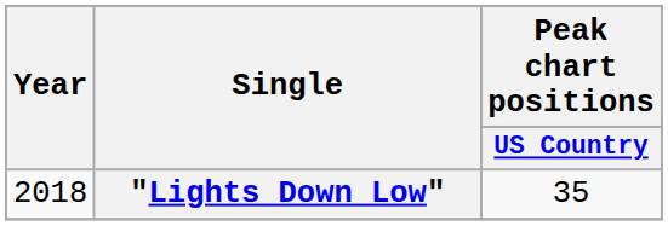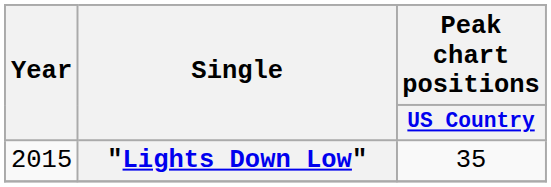"Lights Down Low" | Year: 2018 -> 2015
